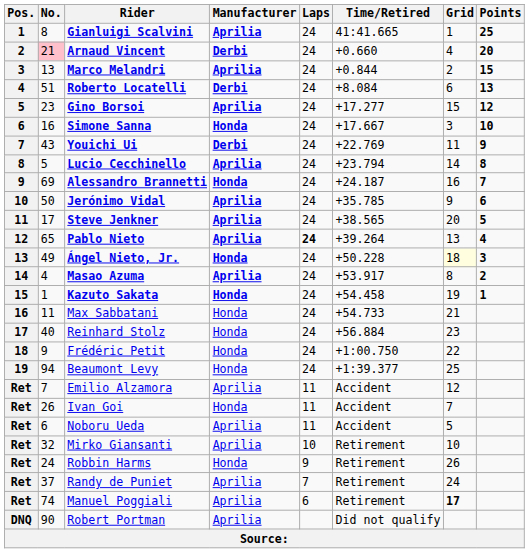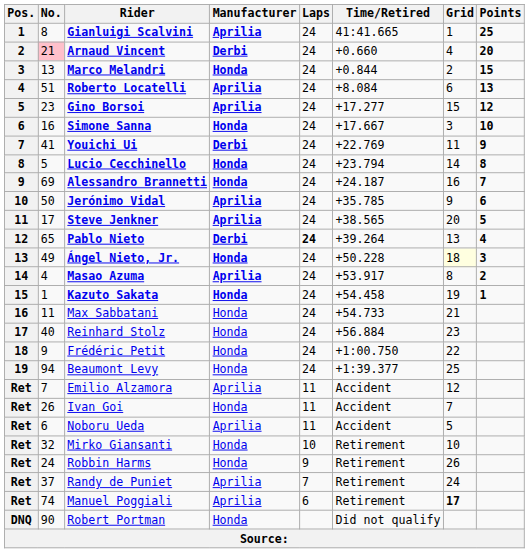Marco Melandri | Manufacturer: Aprilia -> Honda
Roberto Locatelli | Manufacturer: Derbi -> Aprilia
Youichi Ui | No.: 43 -> 41
Lucio Cecchinello | Manufacturer: Aprilia -> Honda
Pablo Nieto | Manufacturer: Aprilia -> Derbi
Mirko Giansanti | Manufacturer: Aprilia -> Honda
Robert Portman | Manufacturer: Aprilia -> Honda
